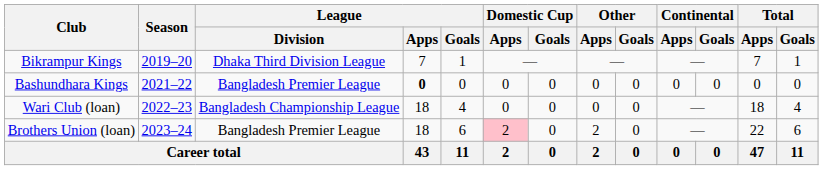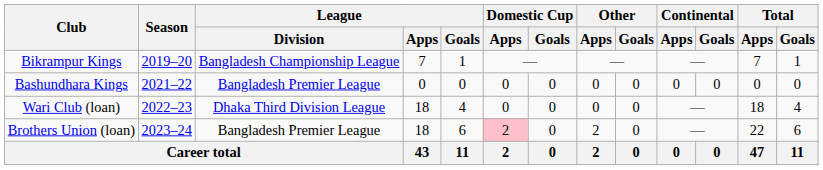Bikrampur Kings | League / Division: Dhaka Third Division League -> Bangladesh Championship League
Bashundhara Kings | League / Apps: bold -> normal
Wari Club (loan) | League / Division: Bangladesh Championship League -> Dhaka Third Division League
